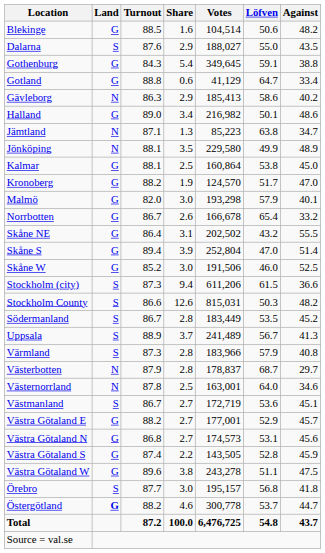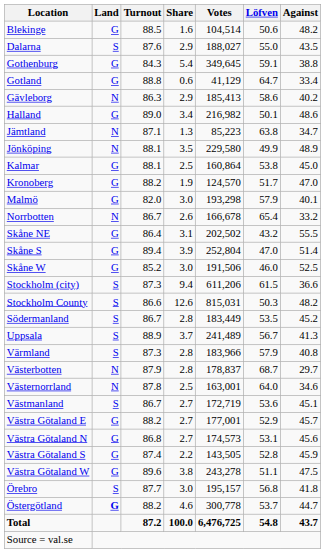Norrbotten | Land: G -> N
